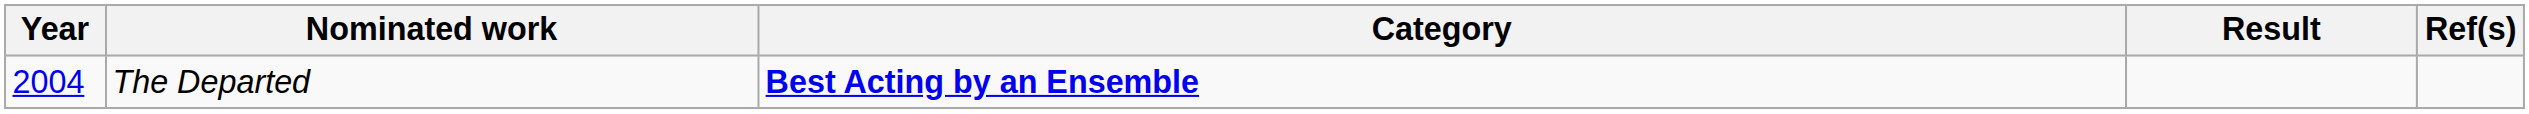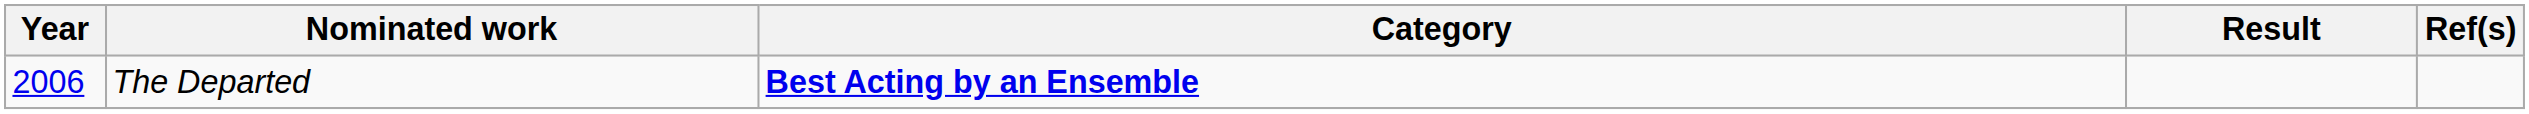The Departed | Year: 2004 -> 2006
